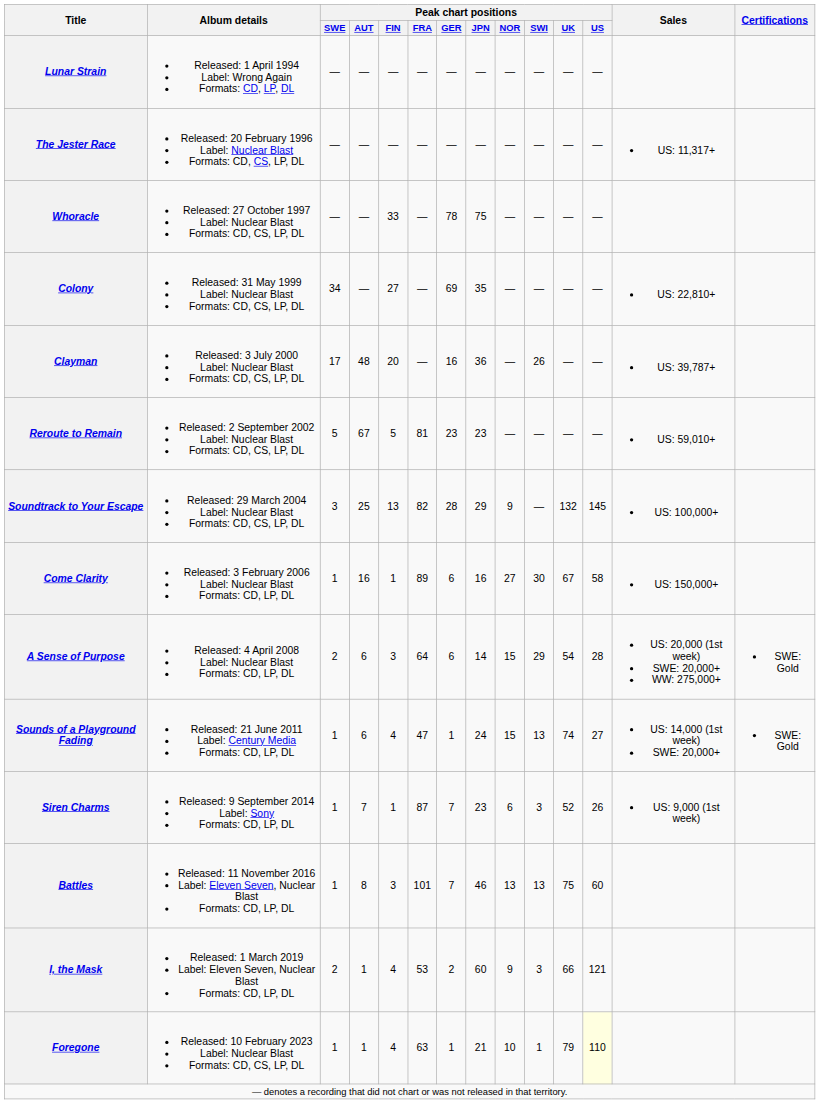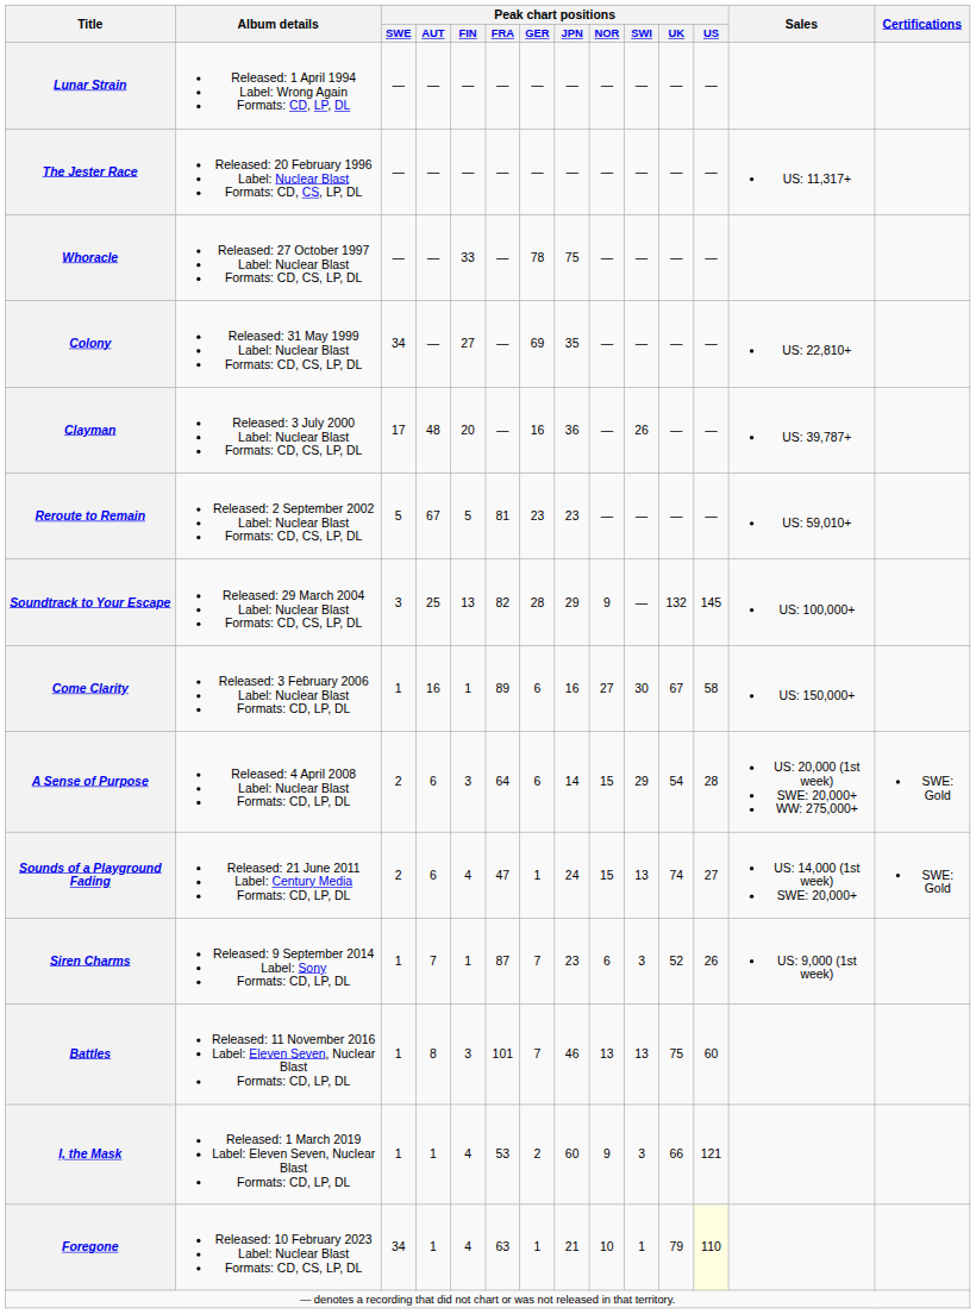Sounds of a Playground Fading | Peak chart positions / SWE: 1 -> 2
I, the Mask | Peak chart positions / SWE: 2 -> 1
Foregone | Peak chart positions / SWE: 1 -> 34
